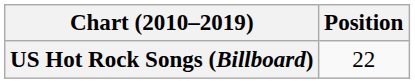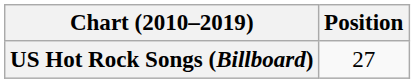US Hot Rock Songs (Billboard) | Position: 22 -> 27
